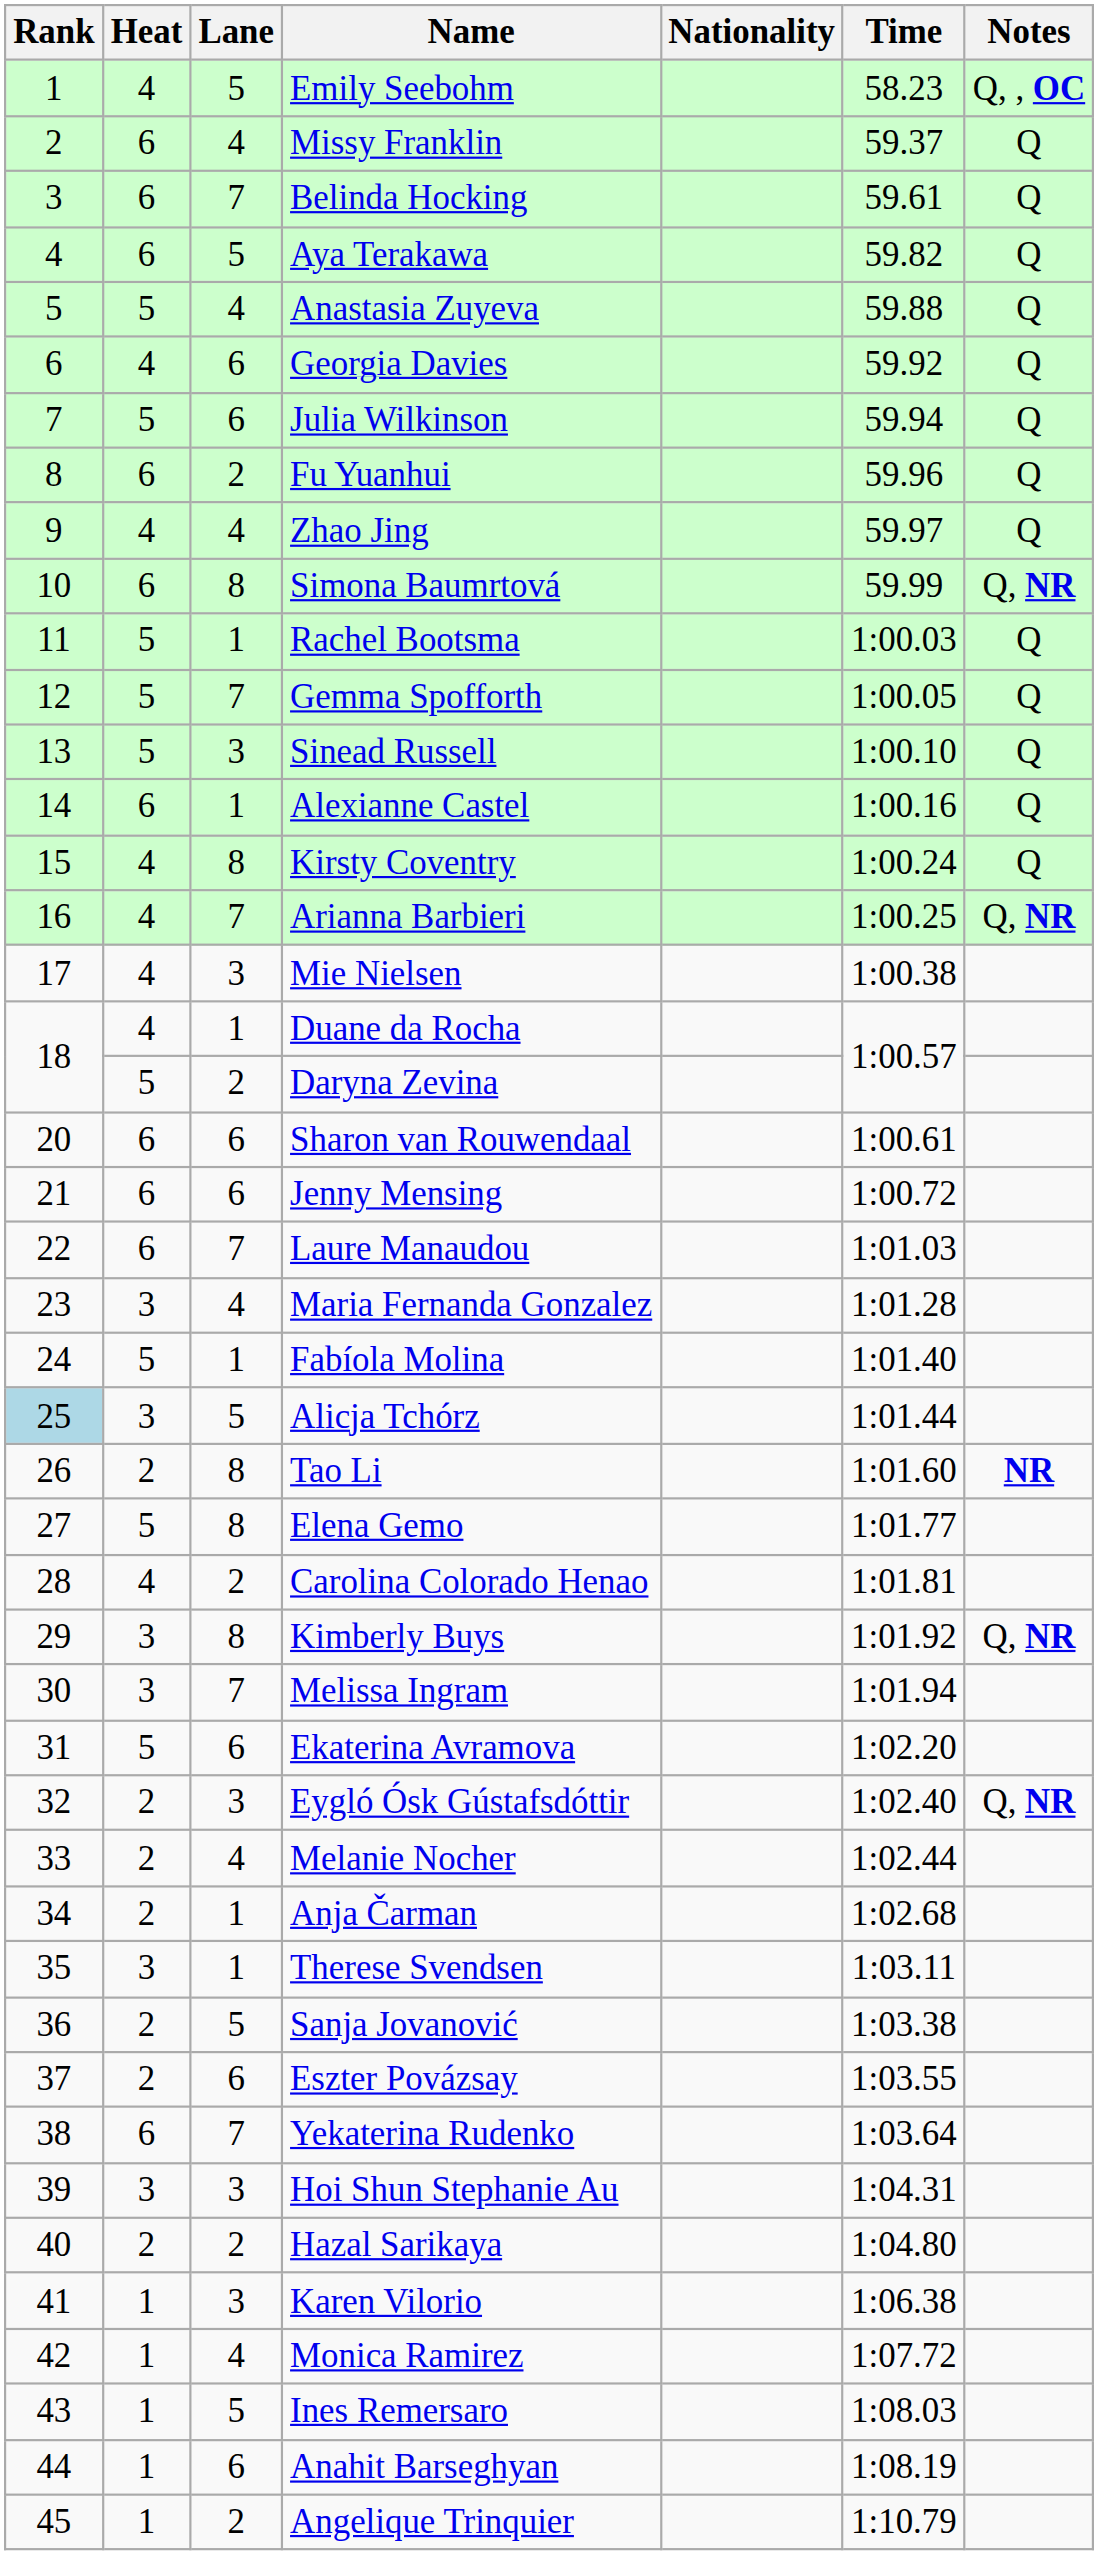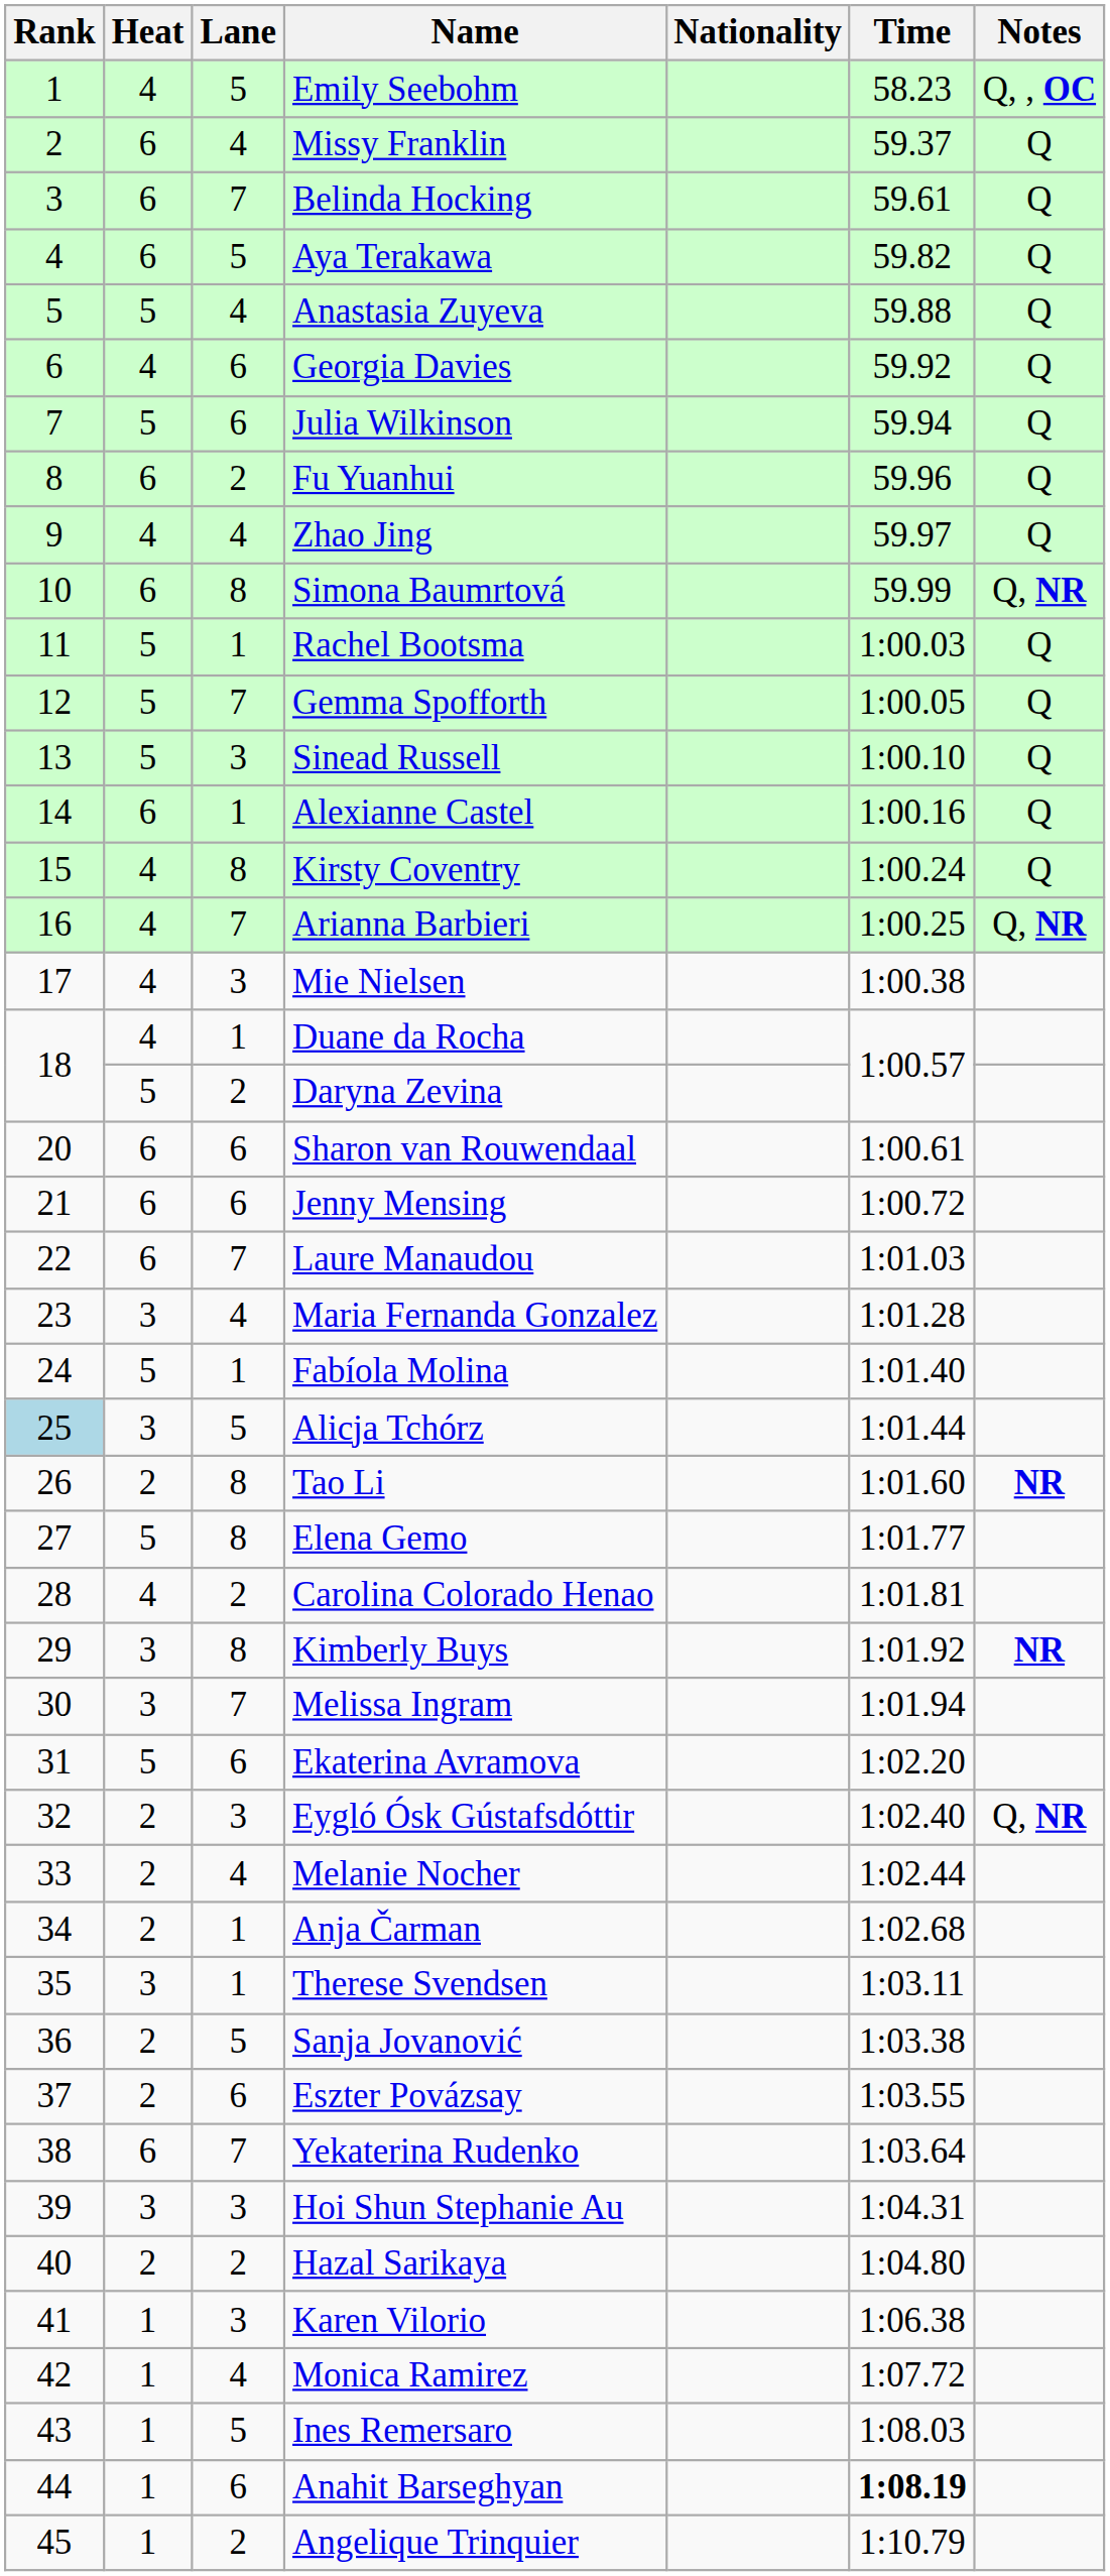Kimberly Buys | Notes: Q, NR -> NR
Anahit Barseghyan | Time: normal -> bold
